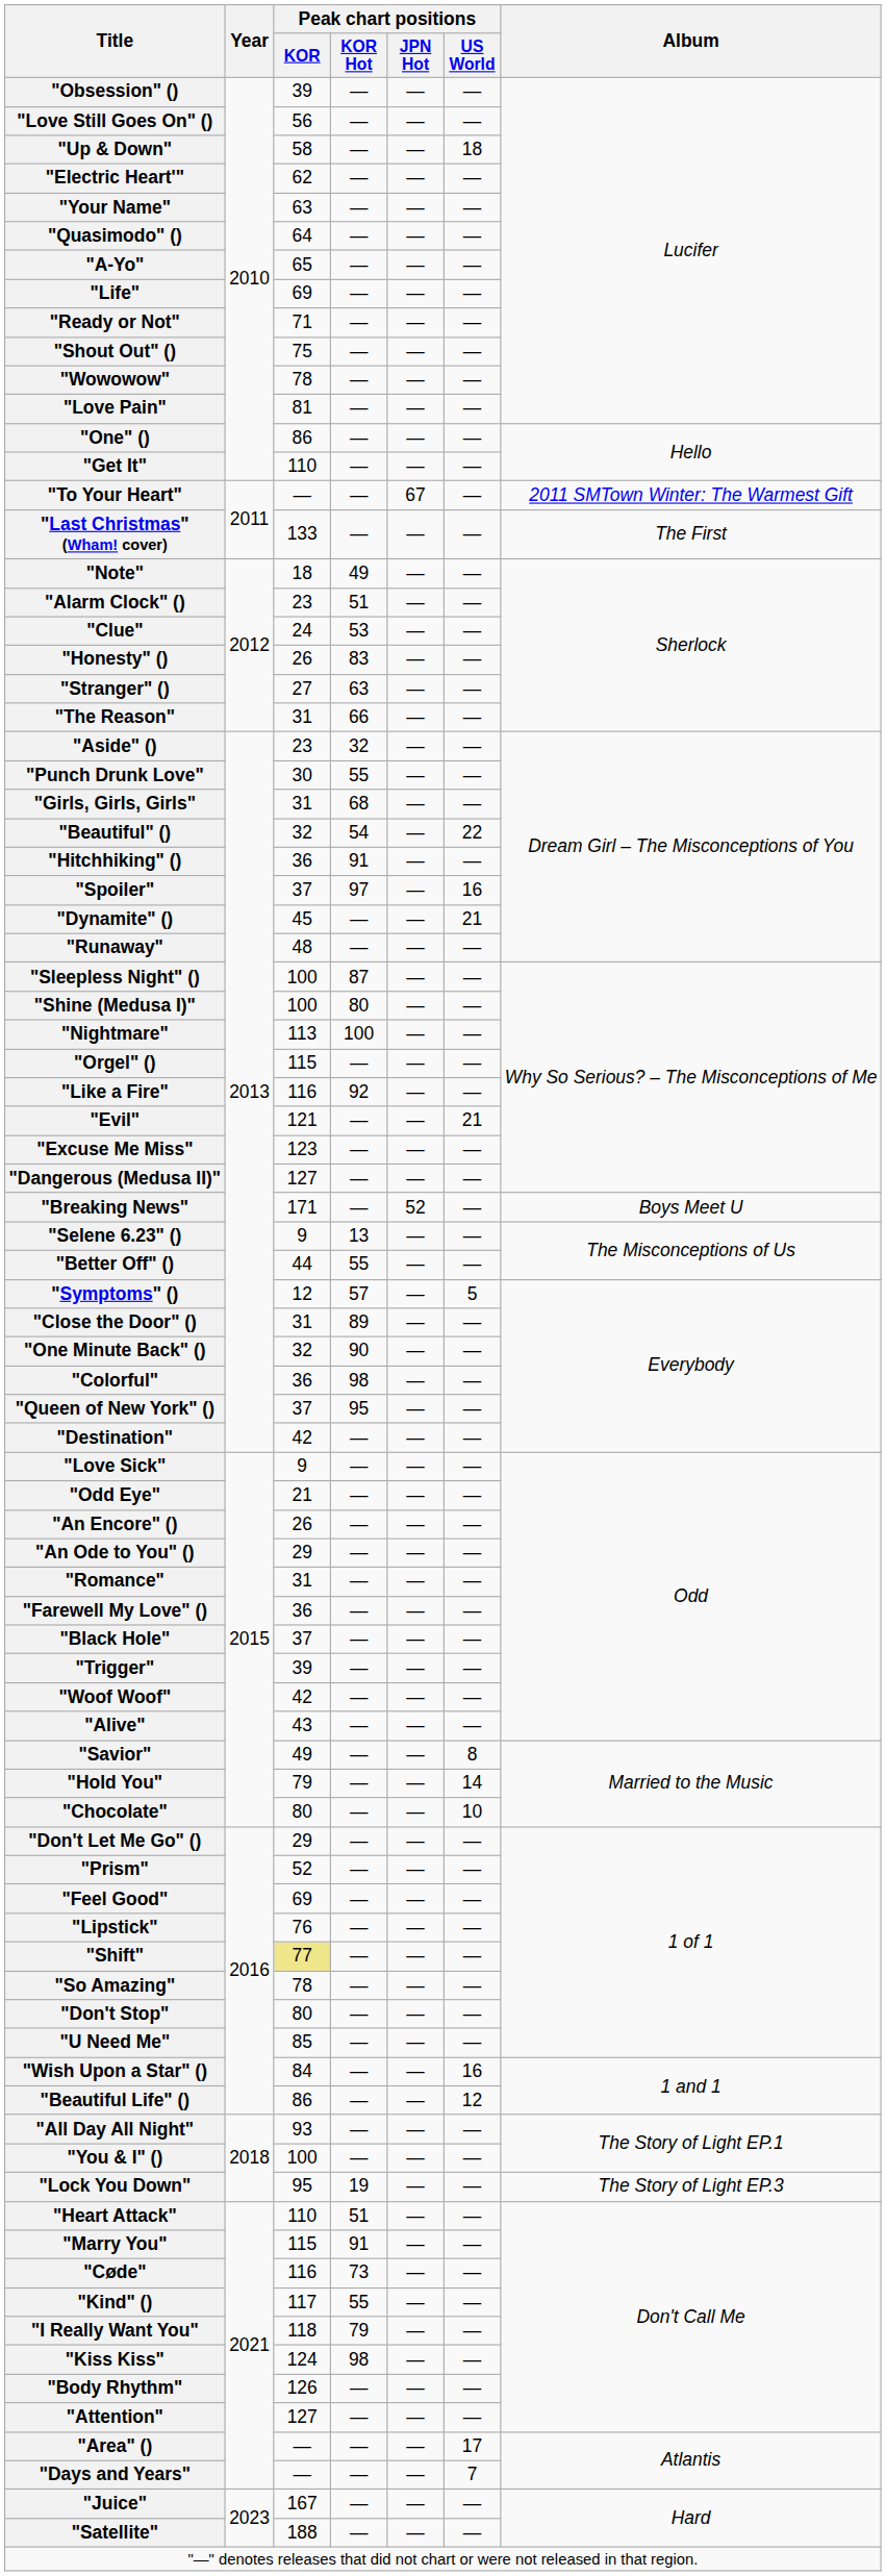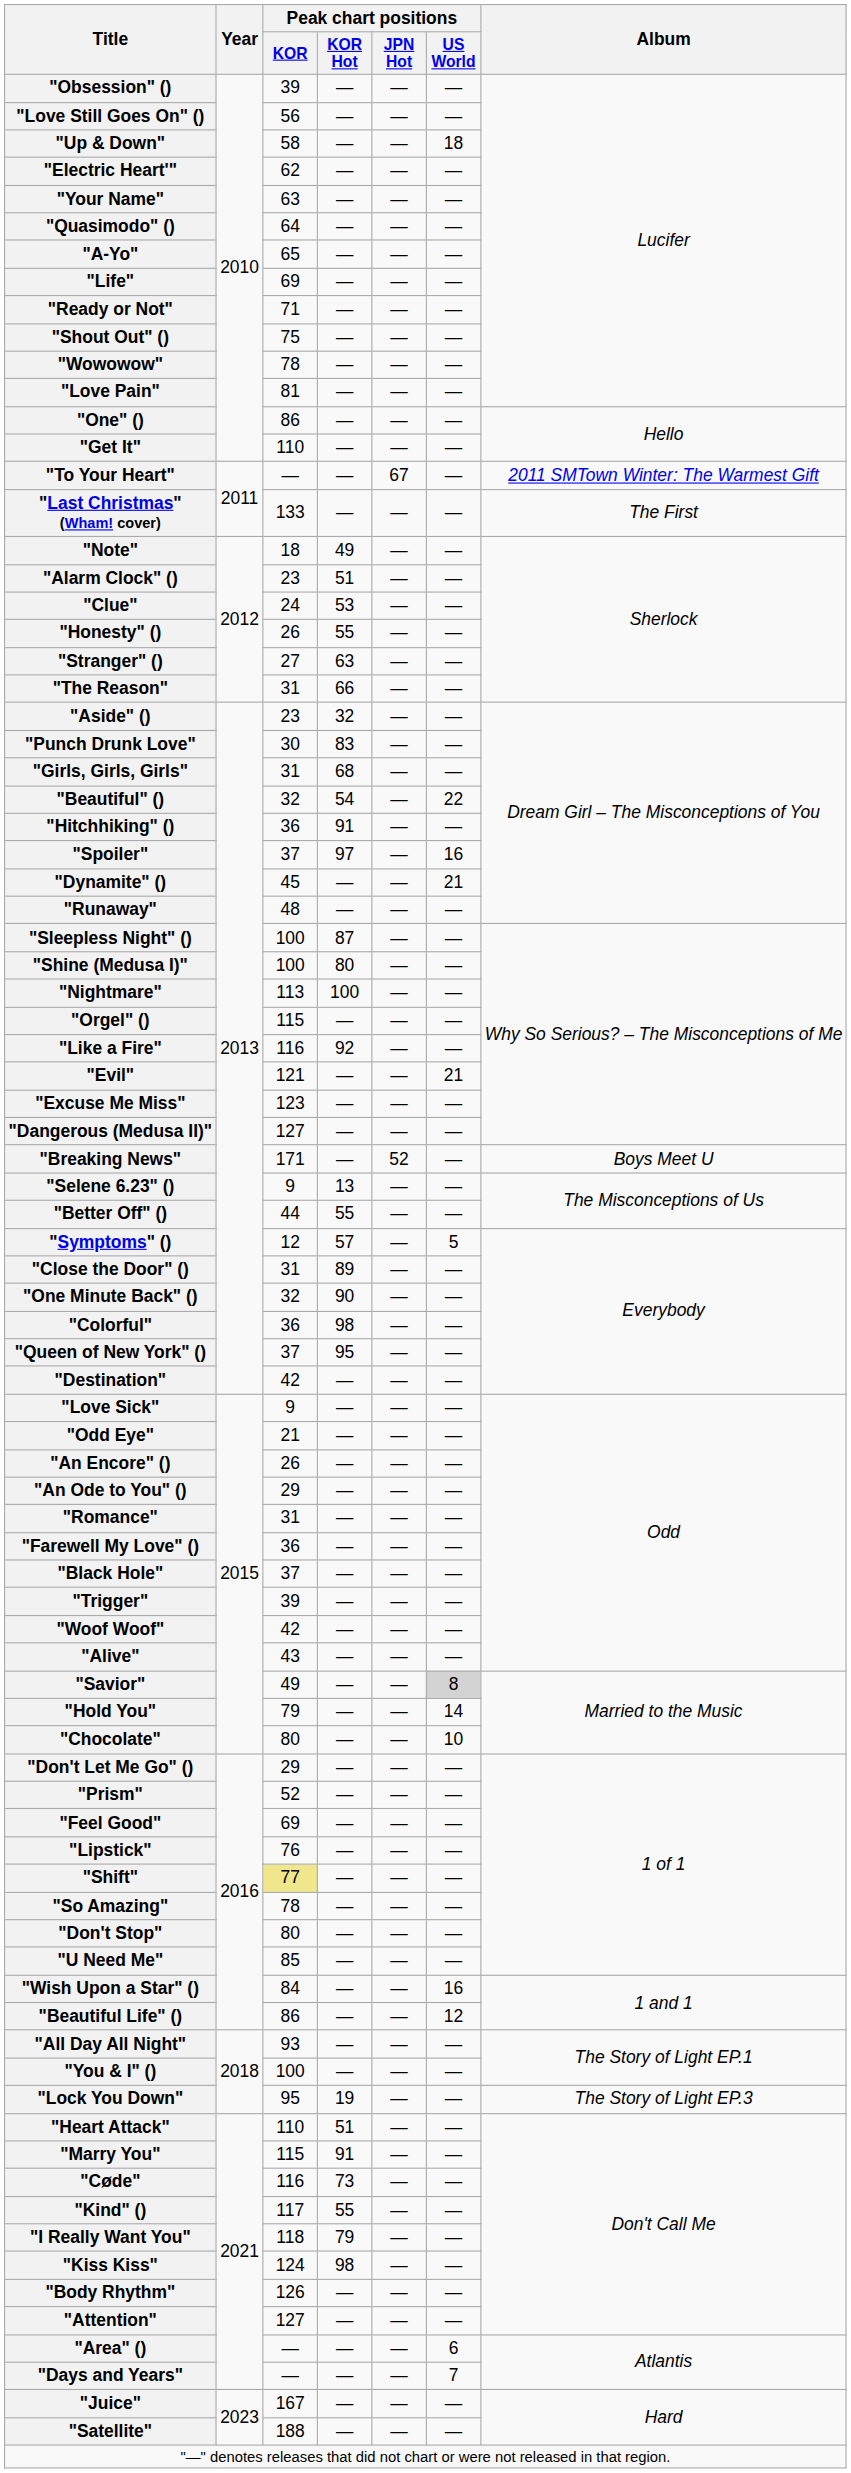"Honesty" () | Peak chart positions / KOR Hot: 83 -> 55
"Punch Drunk Love" | Peak chart positions / KOR Hot: 55 -> 83
"Savior" | Peak chart positions / US World: no background -> lightgrey background
"Area" () | Peak chart positions / US World: 17 -> 6
